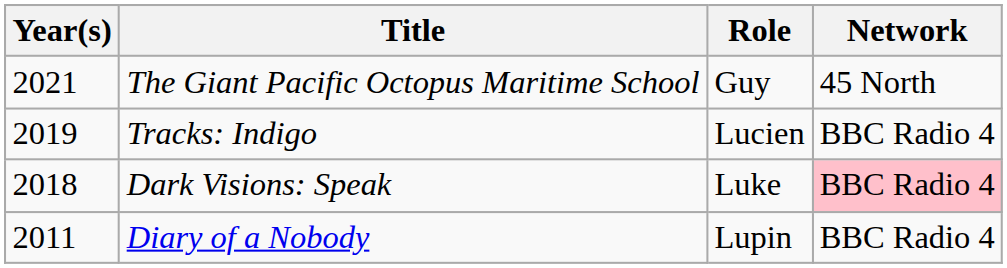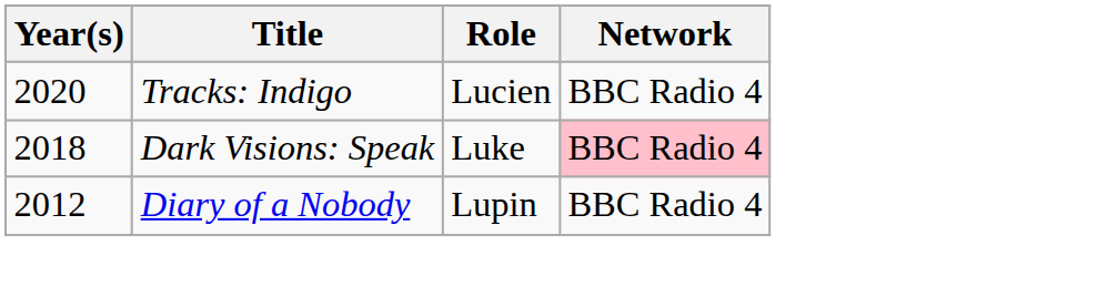- row: 2021 | The Giant Pacific Octopus Maritime School | Guy | 45 North
Tracks: Indigo | Year(s): 2019 -> 2020
Diary of a Nobody | Year(s): 2011 -> 2012
